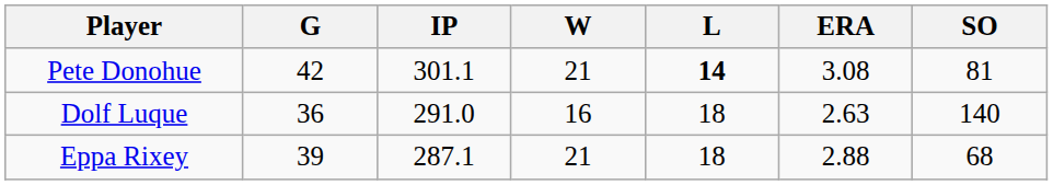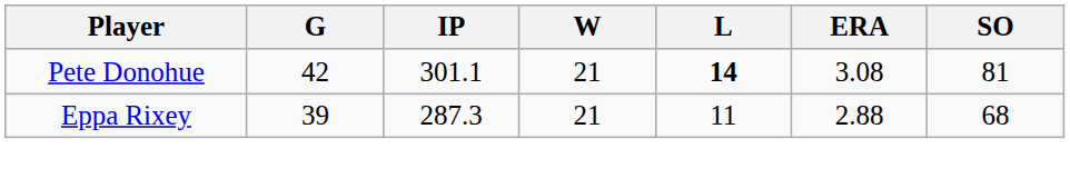- row: Dolf Luque | 36 | 291.0 | 16 | 18 | 2.63 | 140
Eppa Rixey | IP: 287.1 -> 287.3
Eppa Rixey | L: 18 -> 11
